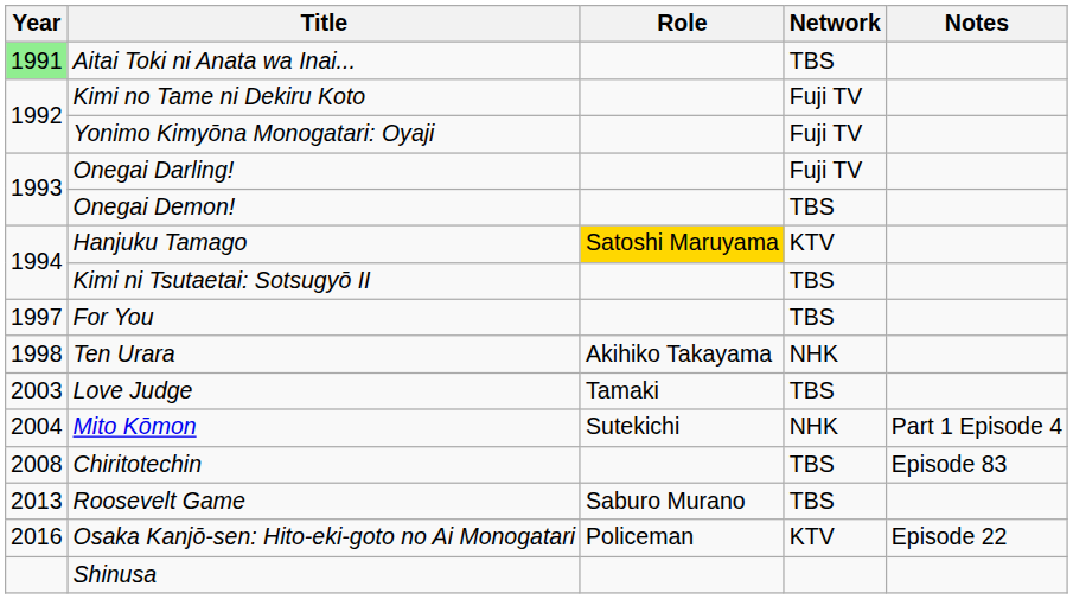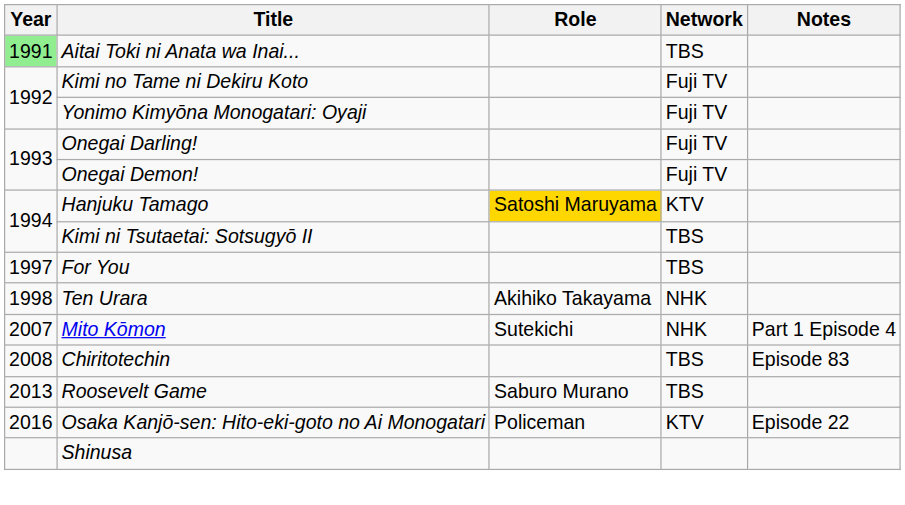Onegai Demon! | Network: TBS -> Fuji TV
- row: 2003 | Love Judge | Tamaki | TBS
Mito Kōmon | Year: 2004 -> 2007
